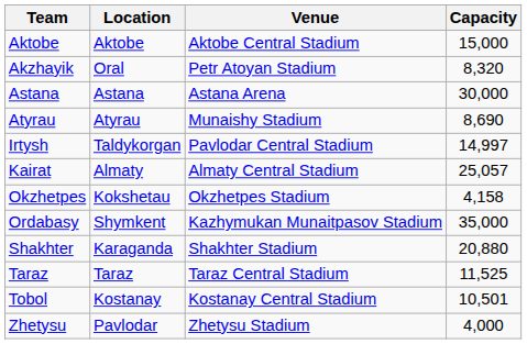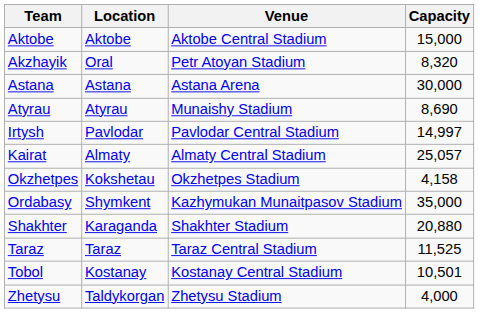Irtysh | Location: Taldykorgan -> Pavlodar
Zhetysu | Location: Pavlodar -> Taldykorgan
